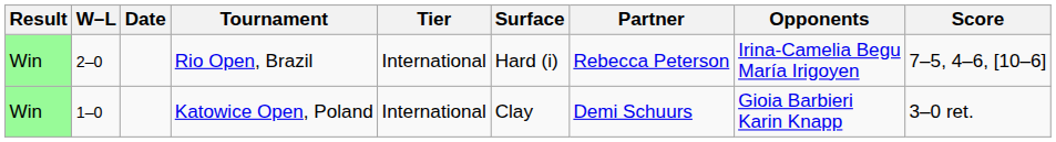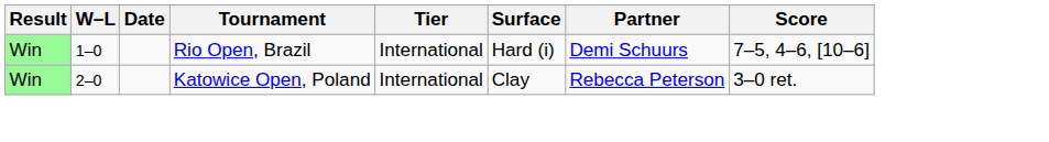- column: Opponents | Irina-Camelia Begu María Irigoyen | Gioia Barbieri Karin Knapp
Rio Open, Brazil | W–L: 2–0 -> 1–0
Rio Open, Brazil | Partner: Rebecca Peterson -> Demi Schuurs
Katowice Open, Poland | W–L: 1–0 -> 2–0
Katowice Open, Poland | Partner: Demi Schuurs -> Rebecca Peterson
